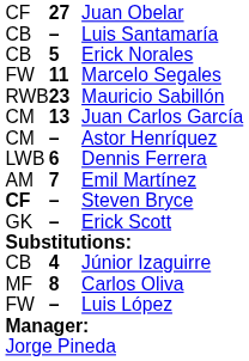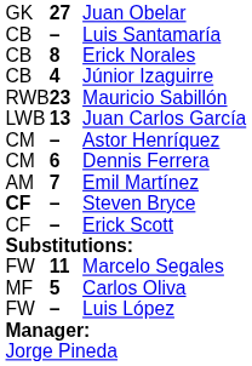Juan Obelar | column 1: CF -> GK
Erick Norales | column 2: 5 -> 8
rows swapped: Júnior Izaguirre <-> Marcelo Segales
Juan Carlos García | column 1: CM -> LWB
Dennis Ferrera | column 1: LWB -> CM
Erick Scott | column 1: GK -> CF
Carlos Oliva | column 2: 8 -> 5
